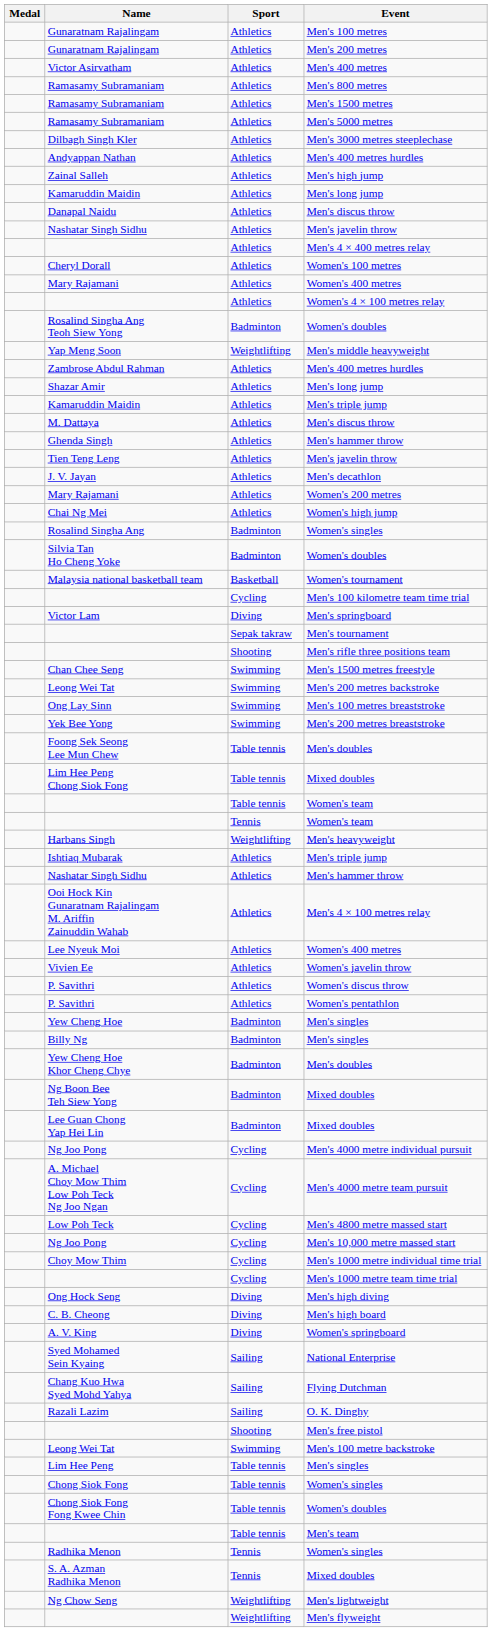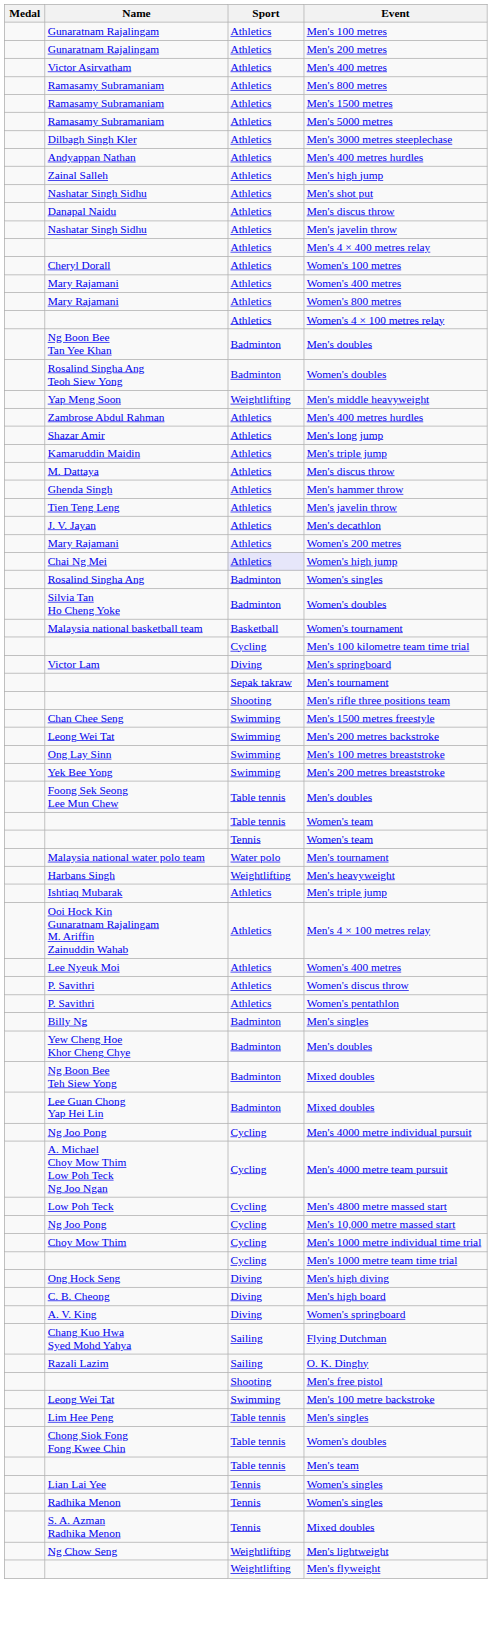- row: Kamaruddin Maidin | Athletics | Men's long jump
+ row: Nashatar Singh Sidhu | Athletics | Men's shot put
+ row: Mary Rajamani | Athletics | Women's 800 metres
+ row: Ng Boon Bee Tan Yee Khan | Badminton | Men's doubles
Chai Ng Mei | Sport: no background -> lavender background
- row: Lim Hee Peng Chong Siok Fong | Table tennis | Mixed doubles
+ row: Malaysia national water polo team | Water polo | Men's tournament
- row: Nashatar Singh Sidhu | Athletics | Men's hammer throw
- row: Vivien Ee | Athletics | Women's javelin throw
- row: Yew Cheng Hoe | Badminton | Men's singles
- row: Syed Mohamed Sein Kyaing | Sailing | National Enterprise
- row: Chong Siok Fong | Table tennis | Women's singles
+ row: Lian Lai Yee | Tennis | Women's singles
